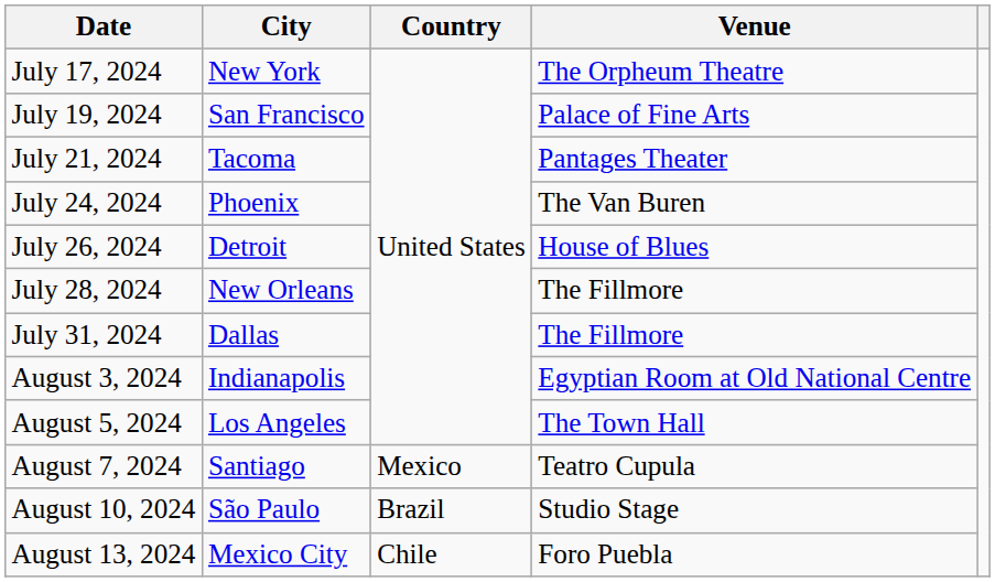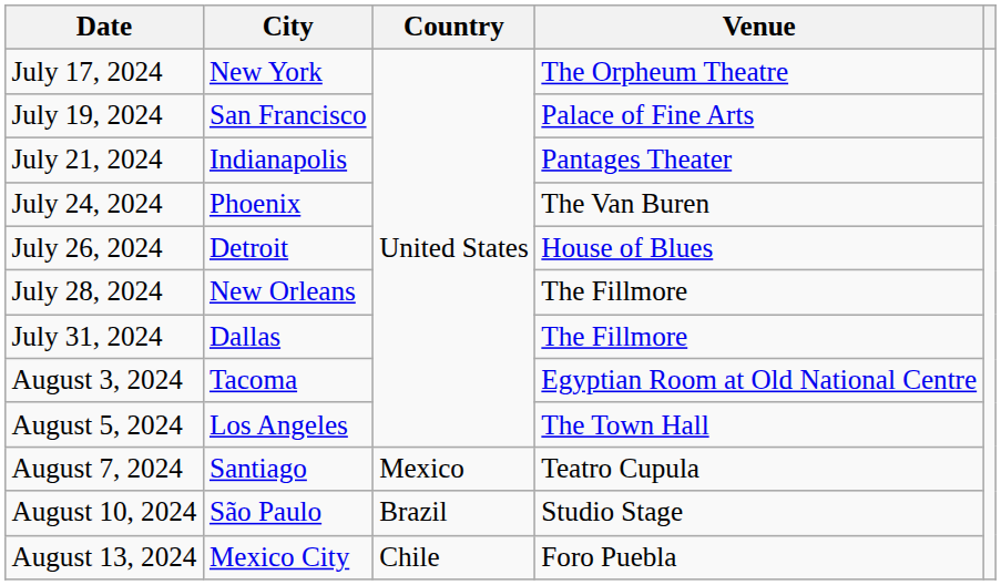July 21, 2024 | City: Tacoma -> Indianapolis
August 3, 2024 | City: Indianapolis -> Tacoma
